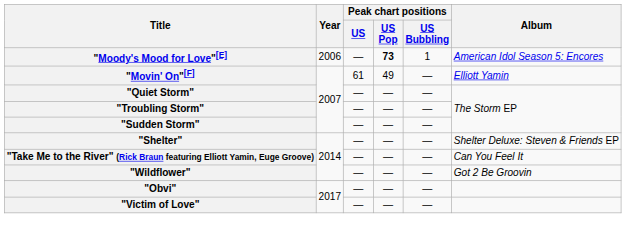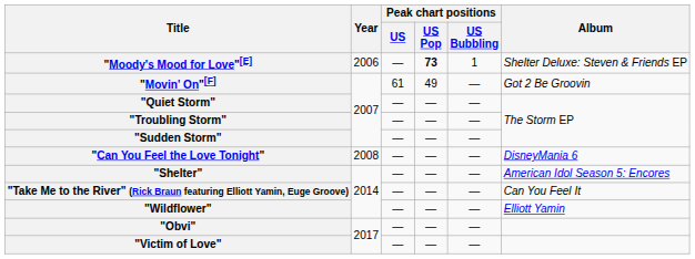"Moody's Mood for Love"[E] | Album: American Idol Season 5: Encores -> Shelter Deluxe: Steven & Friends EP
"Movin' On"[F] | Album: Elliott Yamin -> Got 2 Be Groovin
+ row: "Can You Feel the Love Tonight" | 2008 | — | — | — | DisneyMania 6
"Shelter" | Album: Shelter Deluxe: Steven & Friends EP -> American Idol Season 5: Encores
"Wildflower" | Album: Got 2 Be Groovin -> Elliott Yamin
